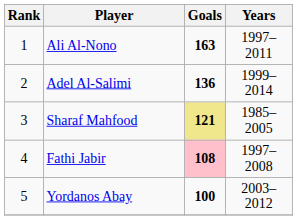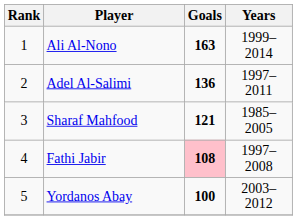Ali Al-Nono | Years: 1997–2011 -> 1999–2014
Adel Al-Salimi | Years: 1999–2014 -> 1997–2011
Sharaf Mahfood | Goals: khaki background -> no background
